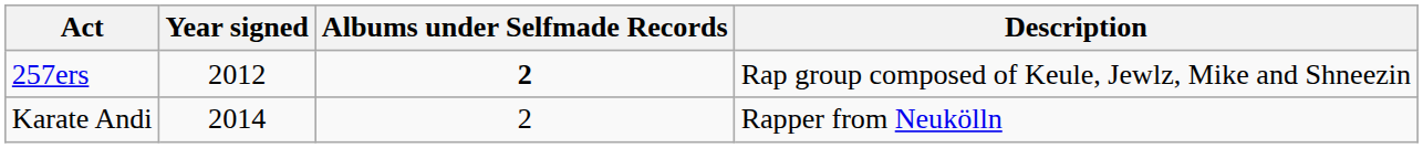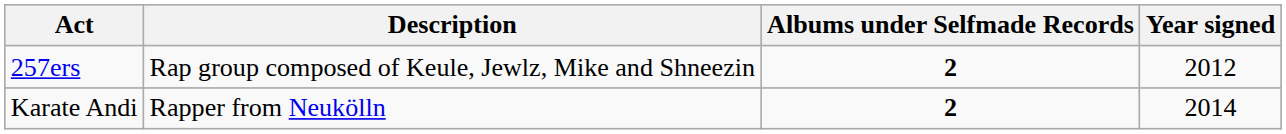columns swapped: Year signed <-> Description
Karate Andi | Albums under Selfmade Records: normal -> bold
